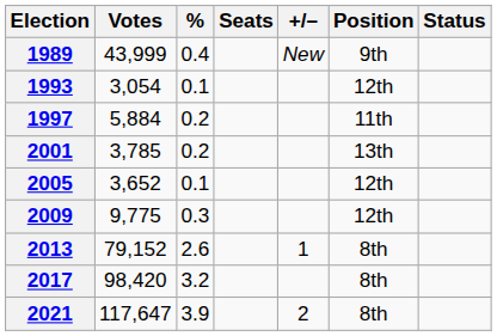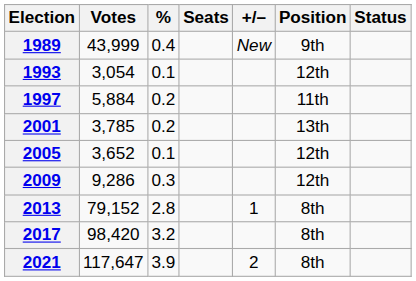2009 | Votes: 9,775 -> 9,286
2013 | %: 2.6 -> 2.8
